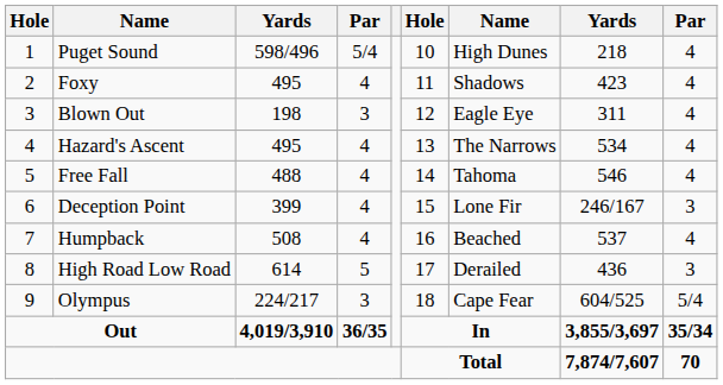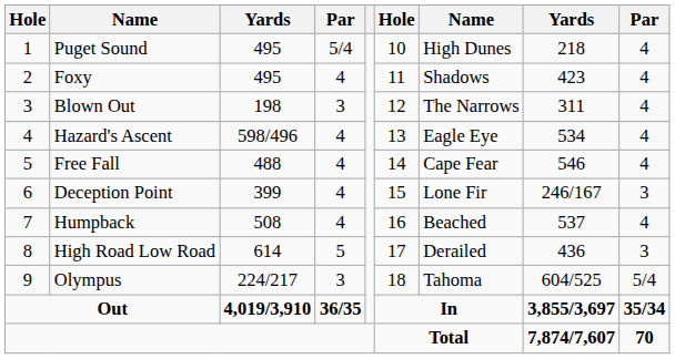Puget Sound | column 3: 598/496 -> 495
Blown Out | column 7: Eagle Eye -> The Narrows
Hazard's Ascent | column 3: 495 -> 598/496
Hazard's Ascent | column 7: The Narrows -> Eagle Eye
Free Fall | column 7: Tahoma -> Cape Fear
Olympus | column 7: Cape Fear -> Tahoma
